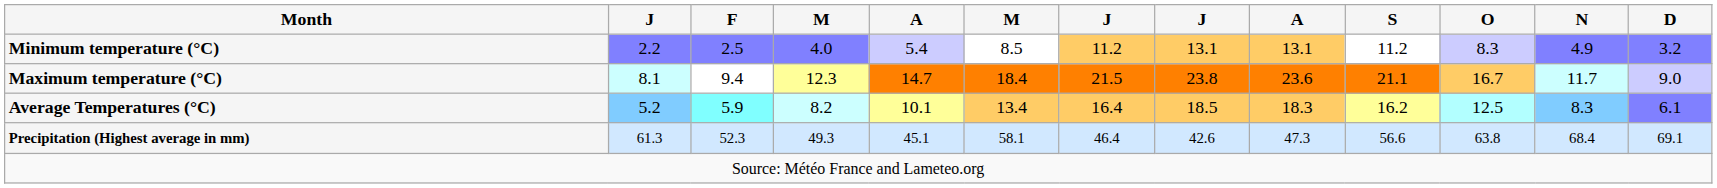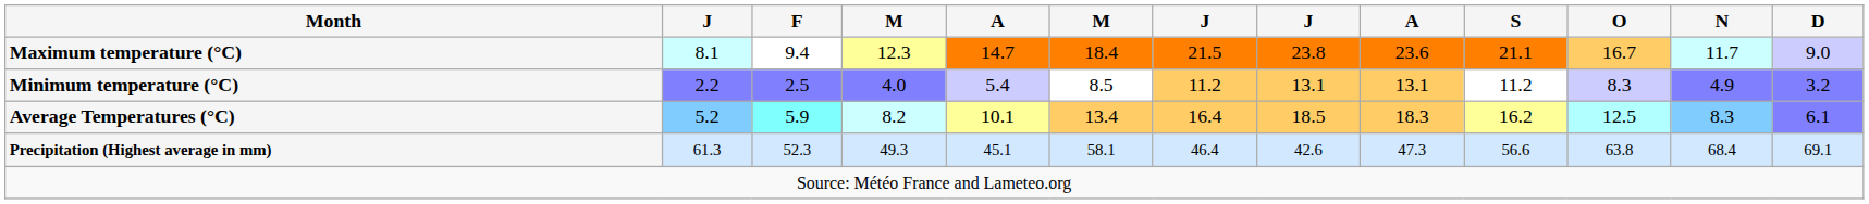rows swapped: Maximum temperature (°C) <-> Minimum temperature (°C)
